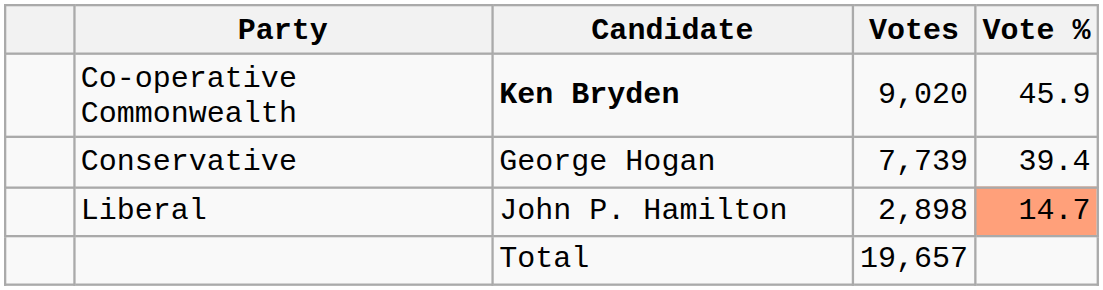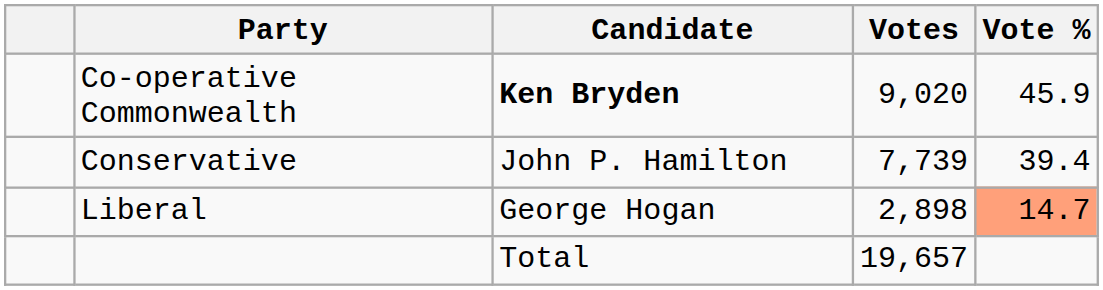Conservative | Candidate: George Hogan -> John P. Hamilton
Liberal | Candidate: John P. Hamilton -> George Hogan
